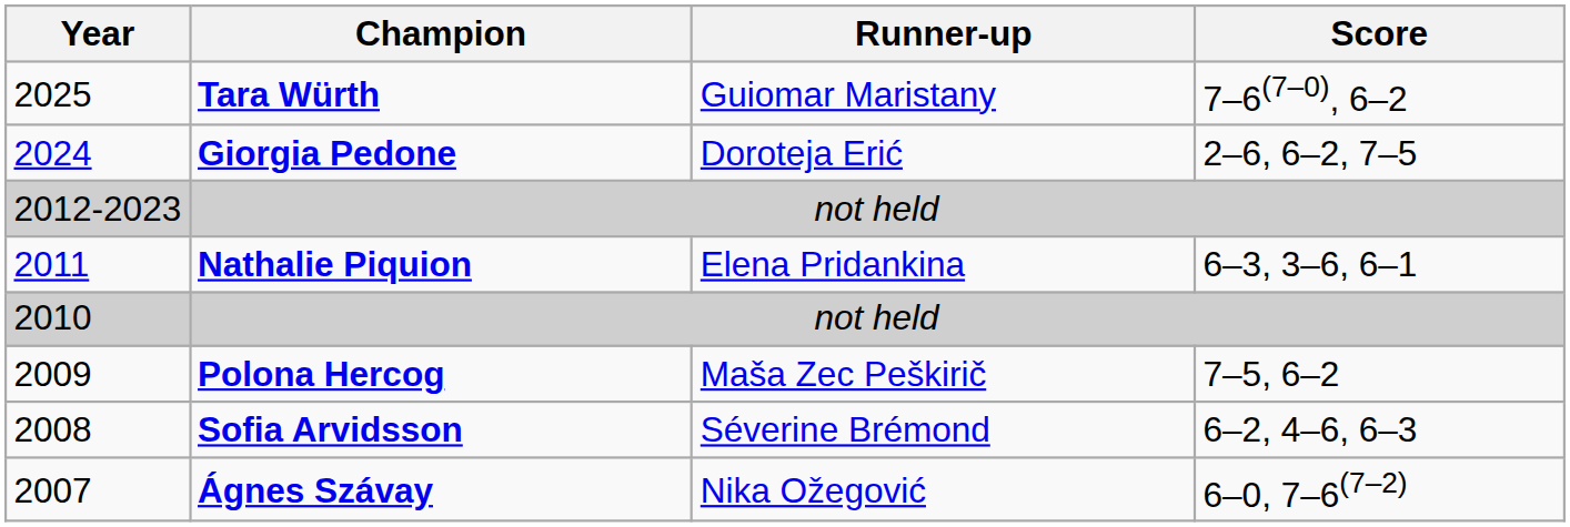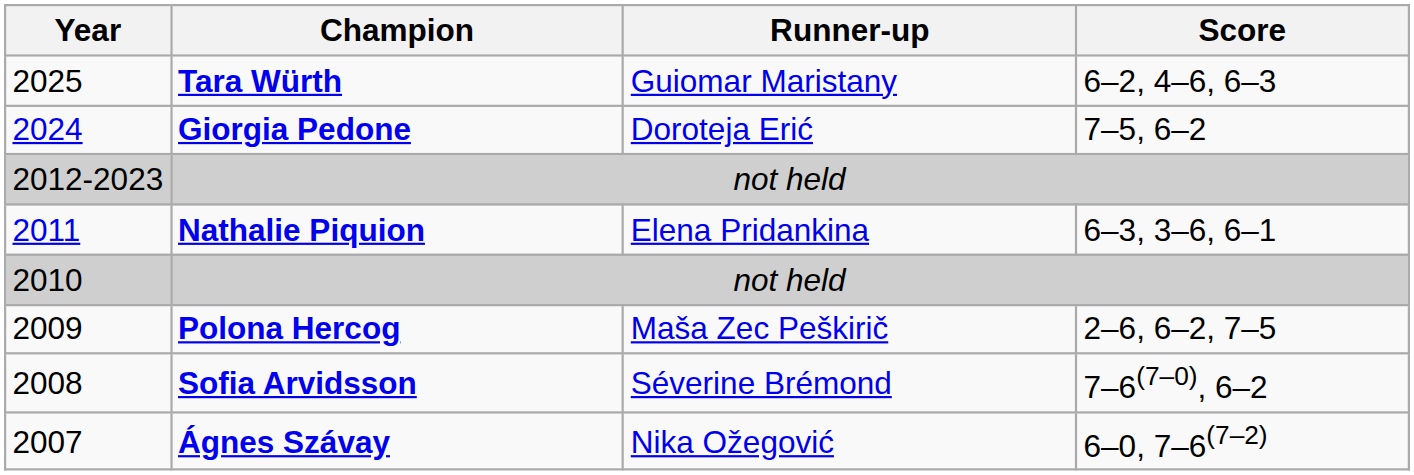2025 | Score: 7–6(7–0), 6–2 -> 6–2, 4–6, 6–3
2024 | Score: 2–6, 6–2, 7–5 -> 7–5, 6–2
2009 | Score: 7–5, 6–2 -> 2–6, 6–2, 7–5
2008 | Score: 6–2, 4–6, 6–3 -> 7–6(7–0), 6–2
